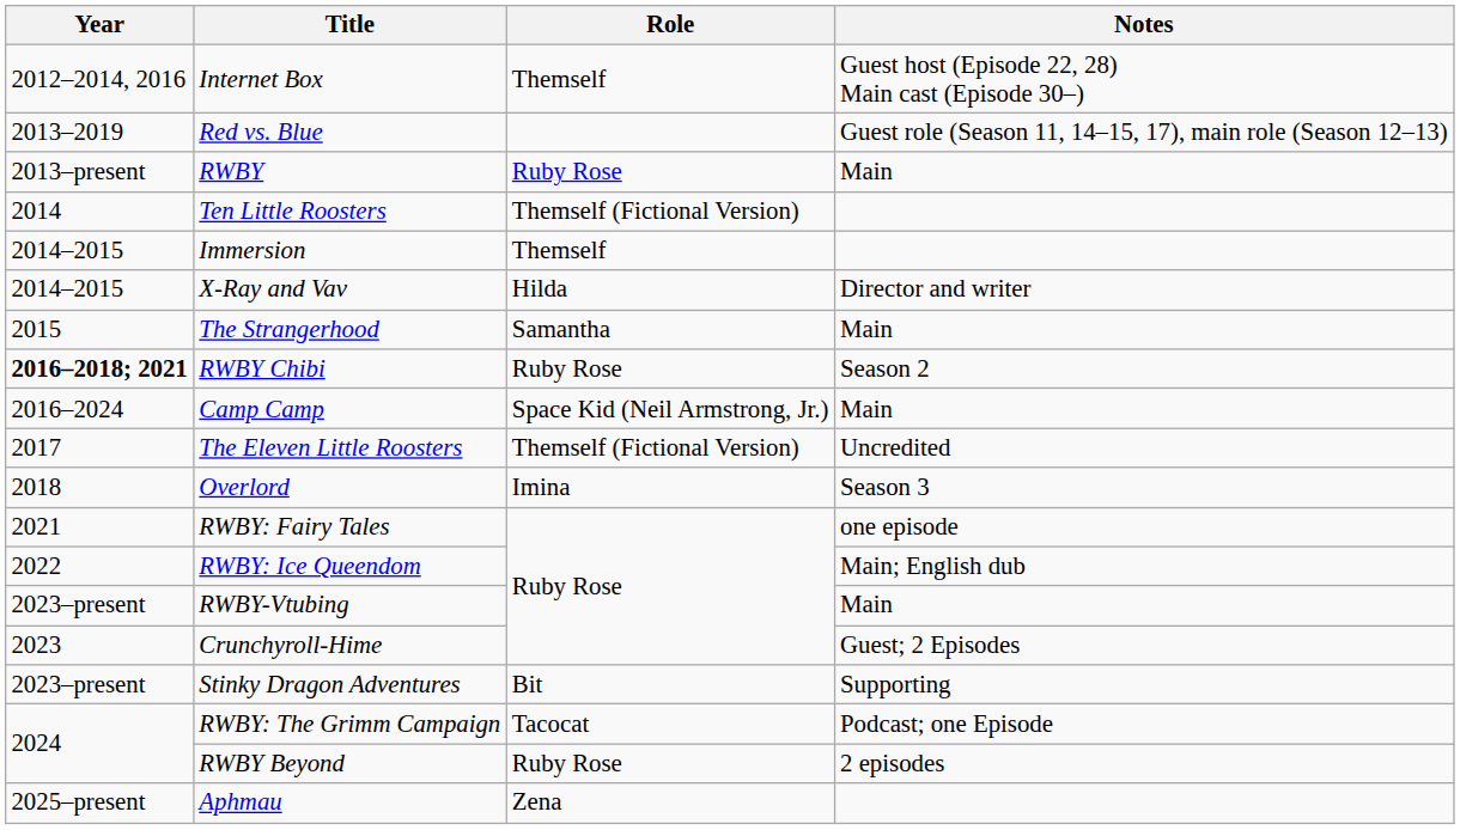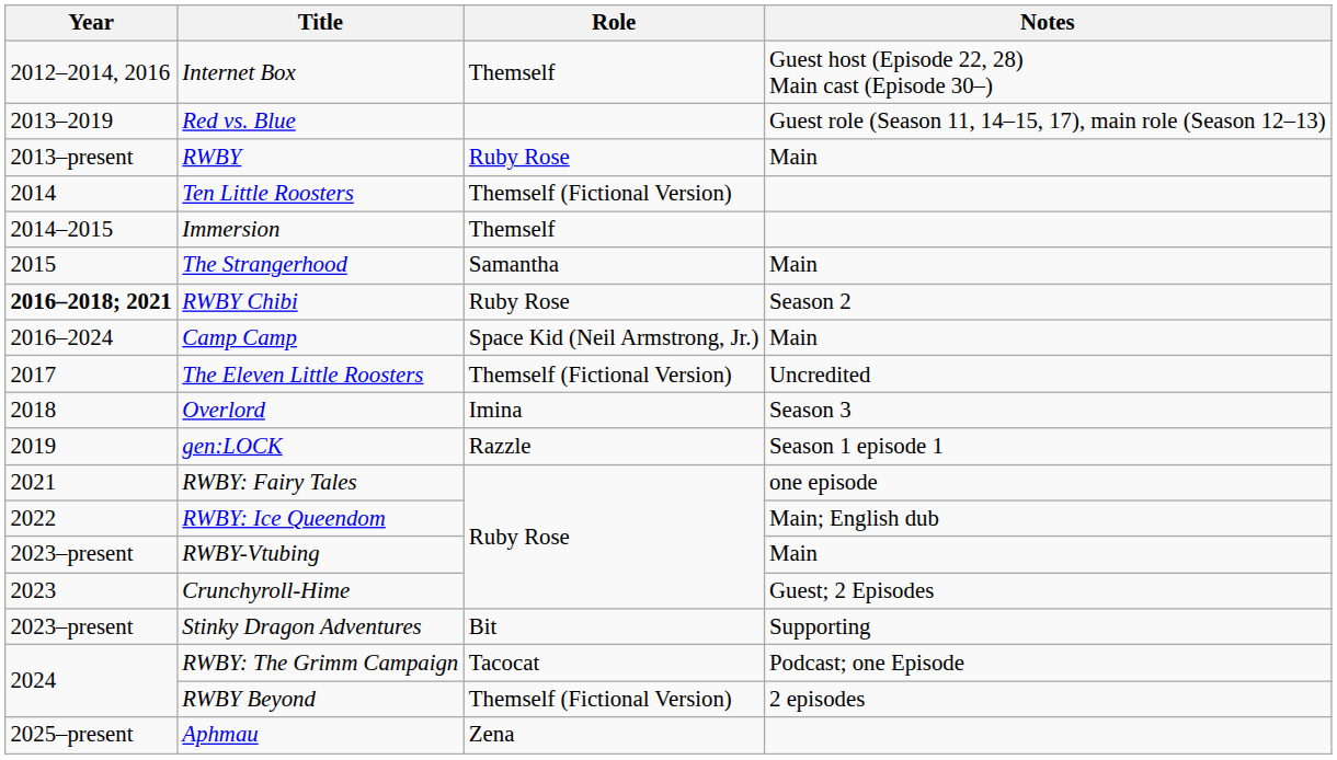- row: 2014–2015 | X-Ray and Vav | Hilda | Director and writer
+ row: 2019 | gen:LOCK | Razzle | Season 1 episode 1
RWBY Beyond | Role: Ruby Rose -> Themself (Fictional Version)
